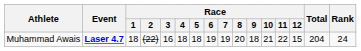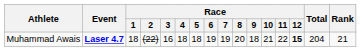Muhammad Awais | Race / 12: normal -> bold
Muhammad Awais | Rank: 24 -> 21
